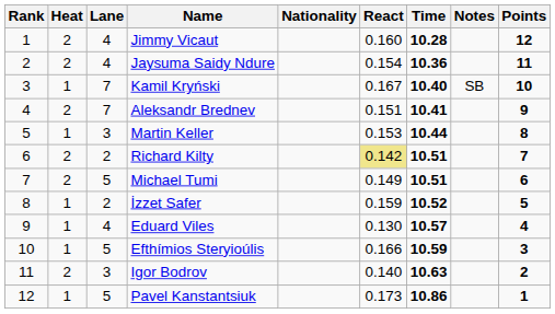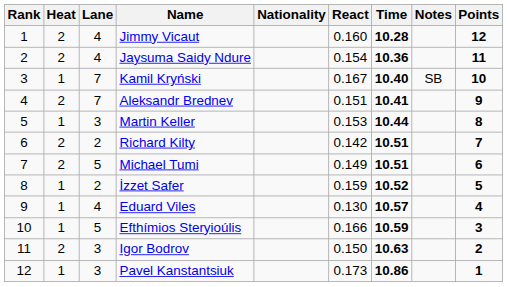Richard Kilty | React: khaki background -> no background
Igor Bodrov | React: 0.140 -> 0.150
Pavel Kanstantsiuk | Lane: 5 -> 3
